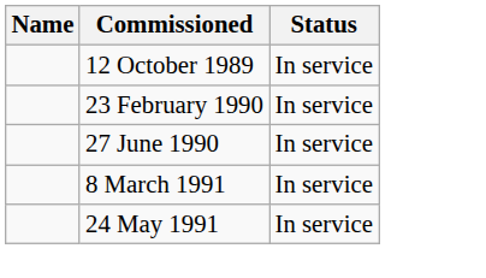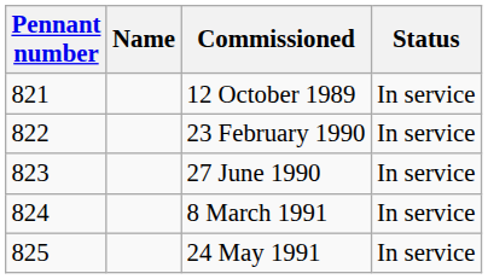+ column: Pennant number | 821 | 822 | 823 | 824 | 825
